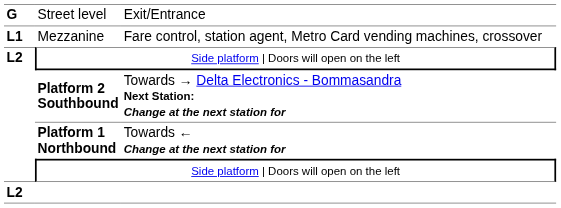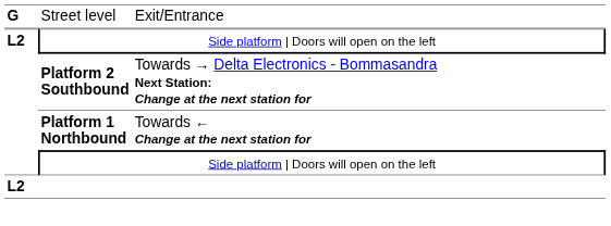- row: L1 | Mezzanine | Fare control, station agent, Metro Card vending machines, crossover
